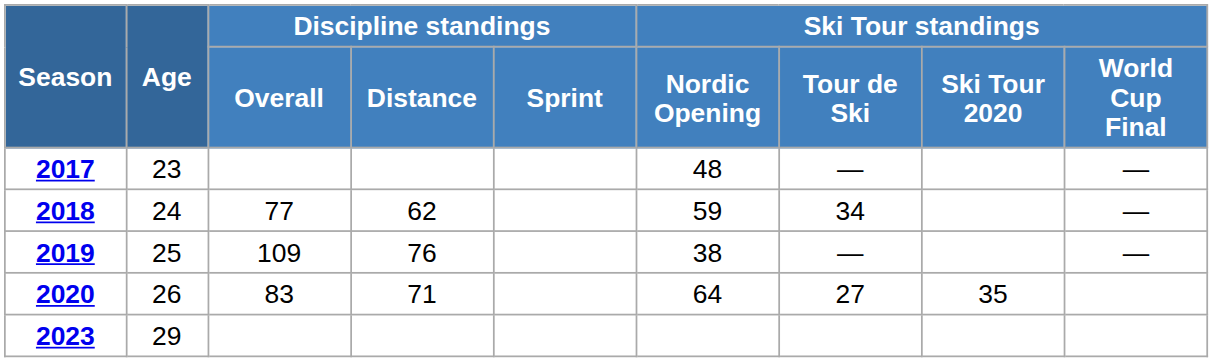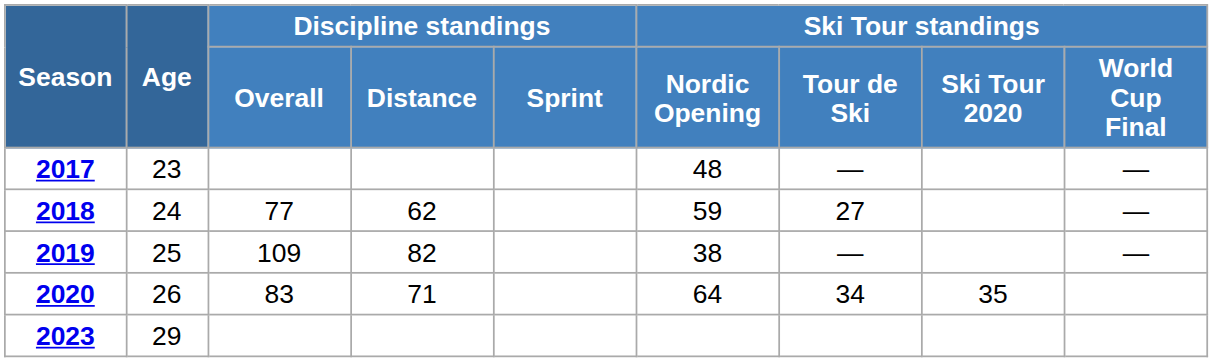2018 | Ski Tour standings / Tour de Ski: 34 -> 27
2019 | Discipline standings / Distance: 76 -> 82
2020 | Ski Tour standings / Tour de Ski: 27 -> 34
